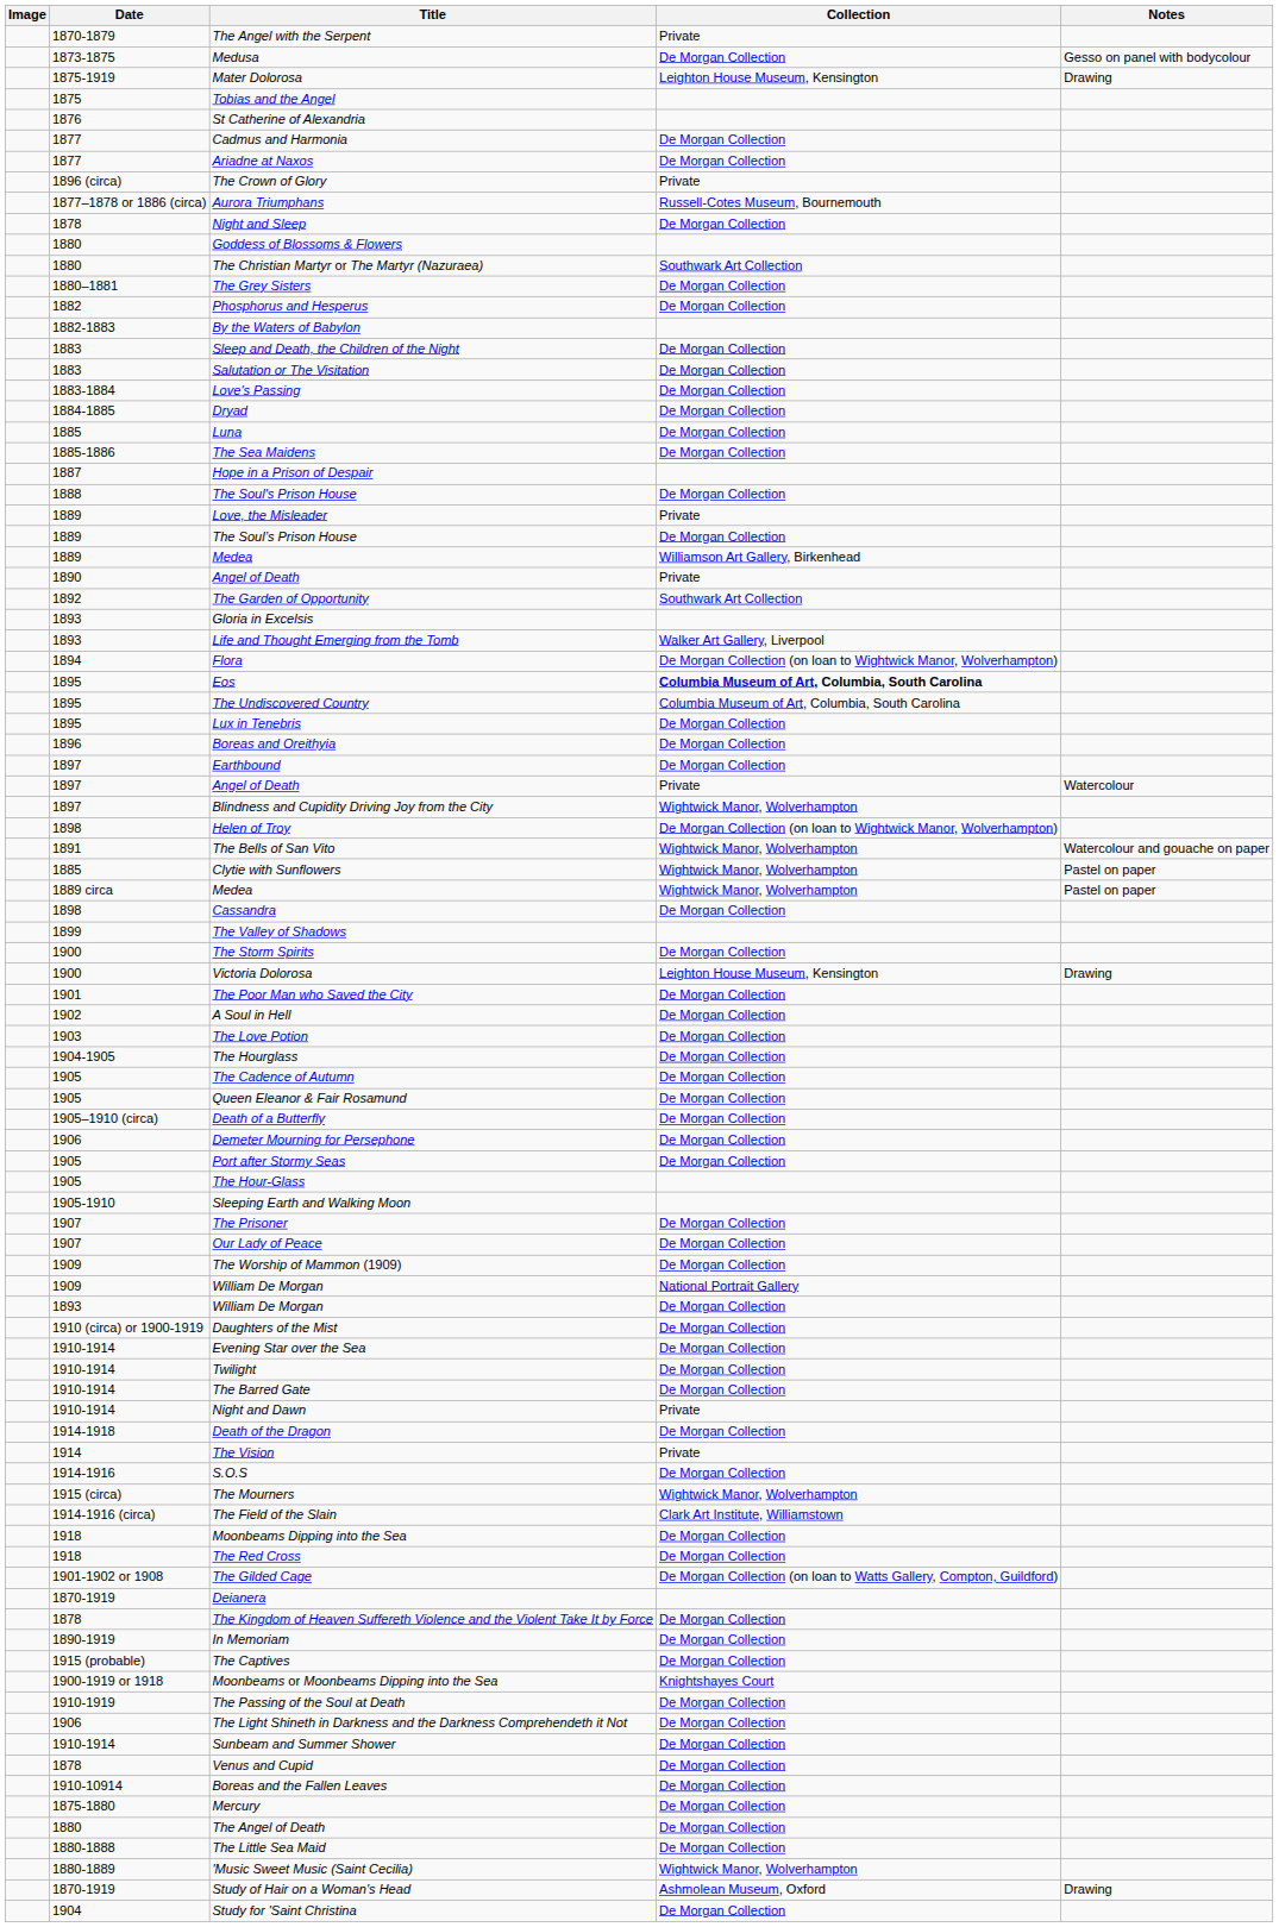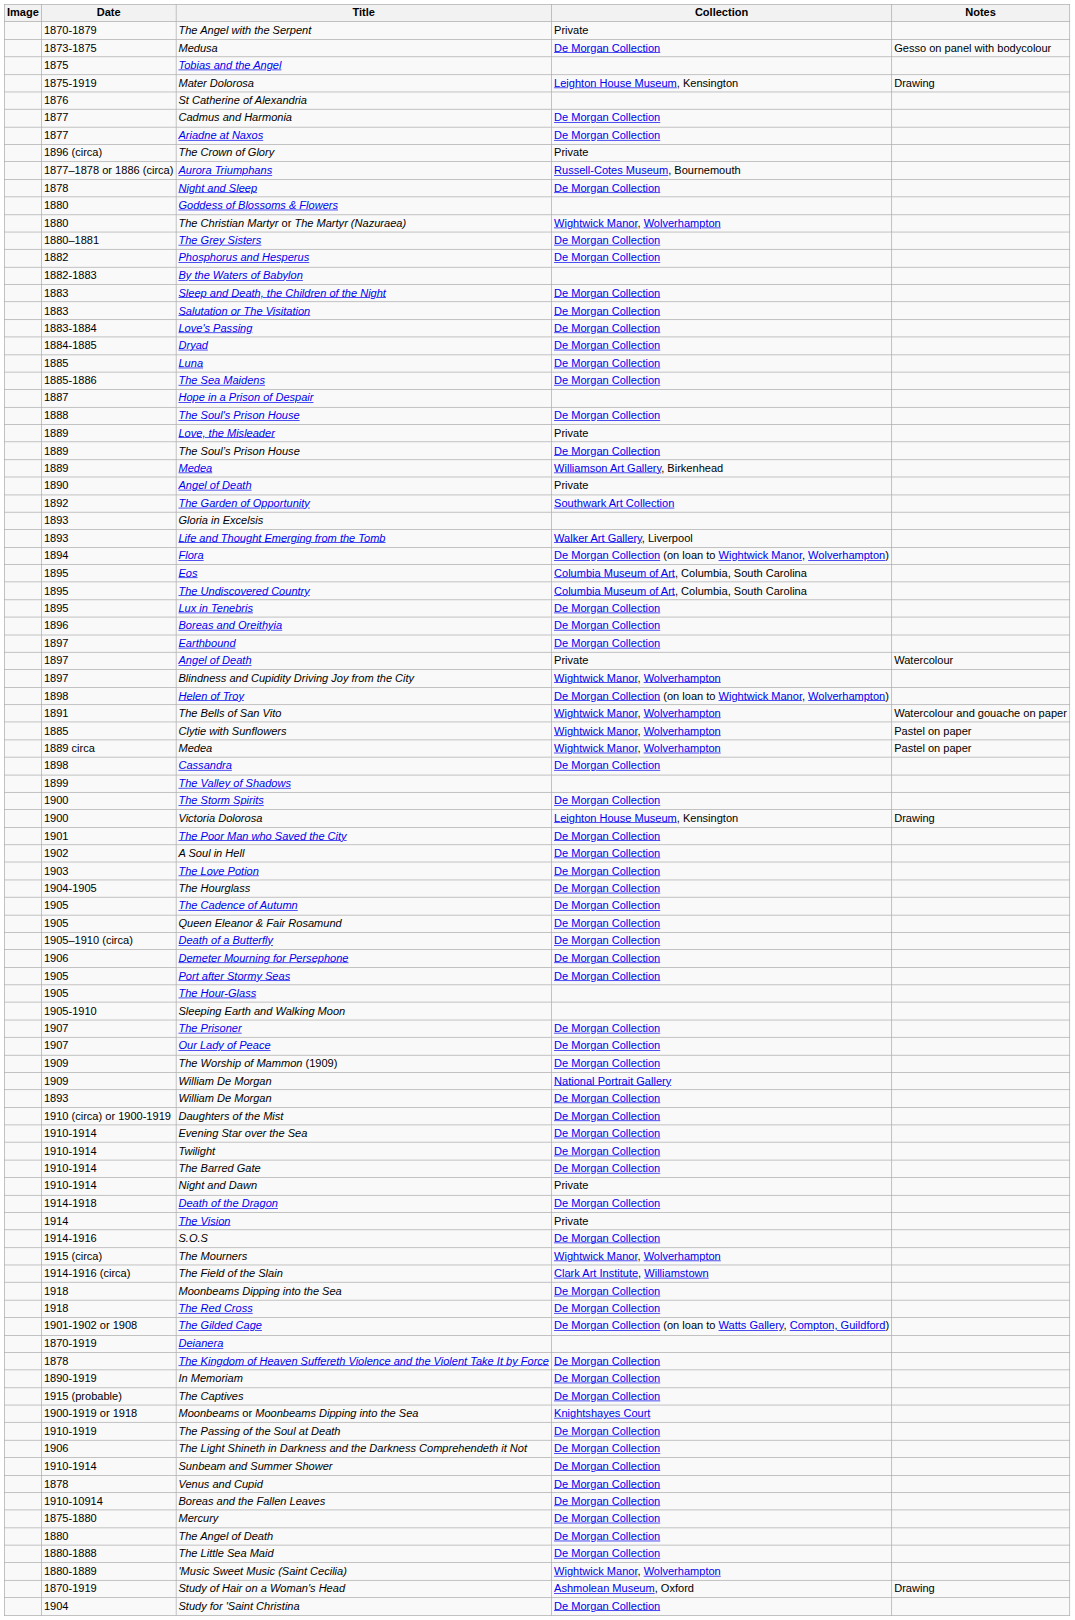rows swapped: Tobias and the Angel <-> Mater Dolorosa
The Christian Martyr or The Martyr (Nazuraea) | Collection: Southwark Art Collection -> Wightwick Manor, Wolverhampton
Eos | Collection: bold -> normal
